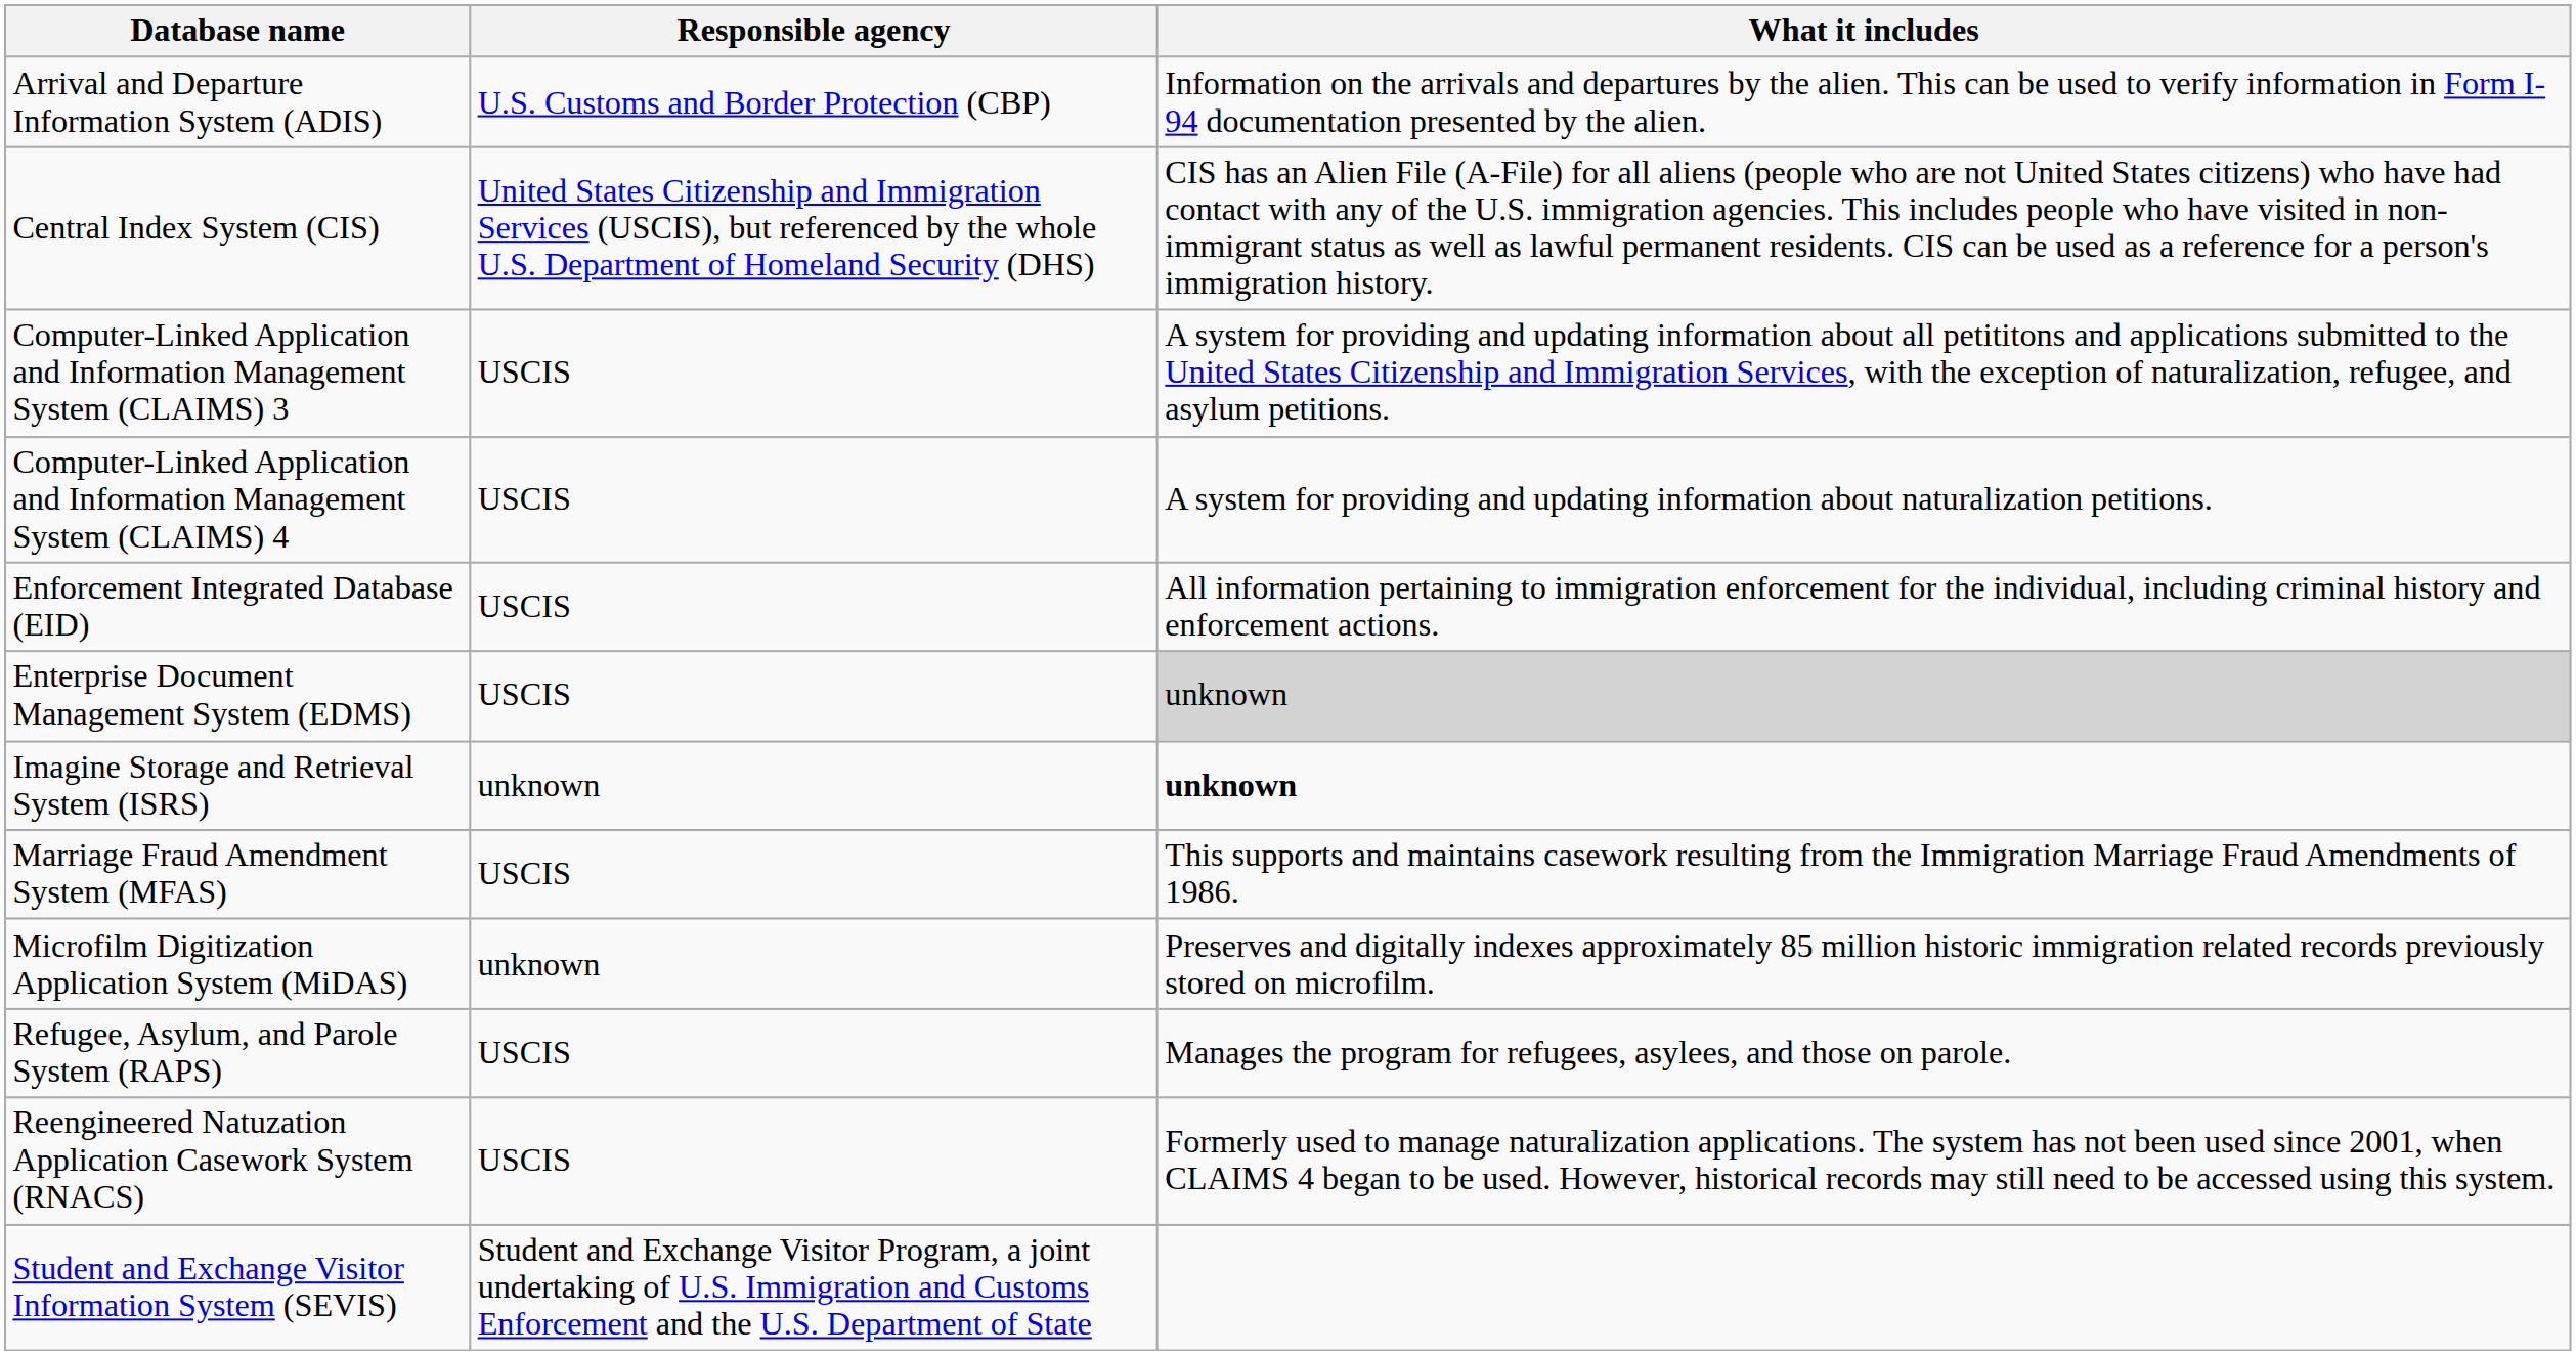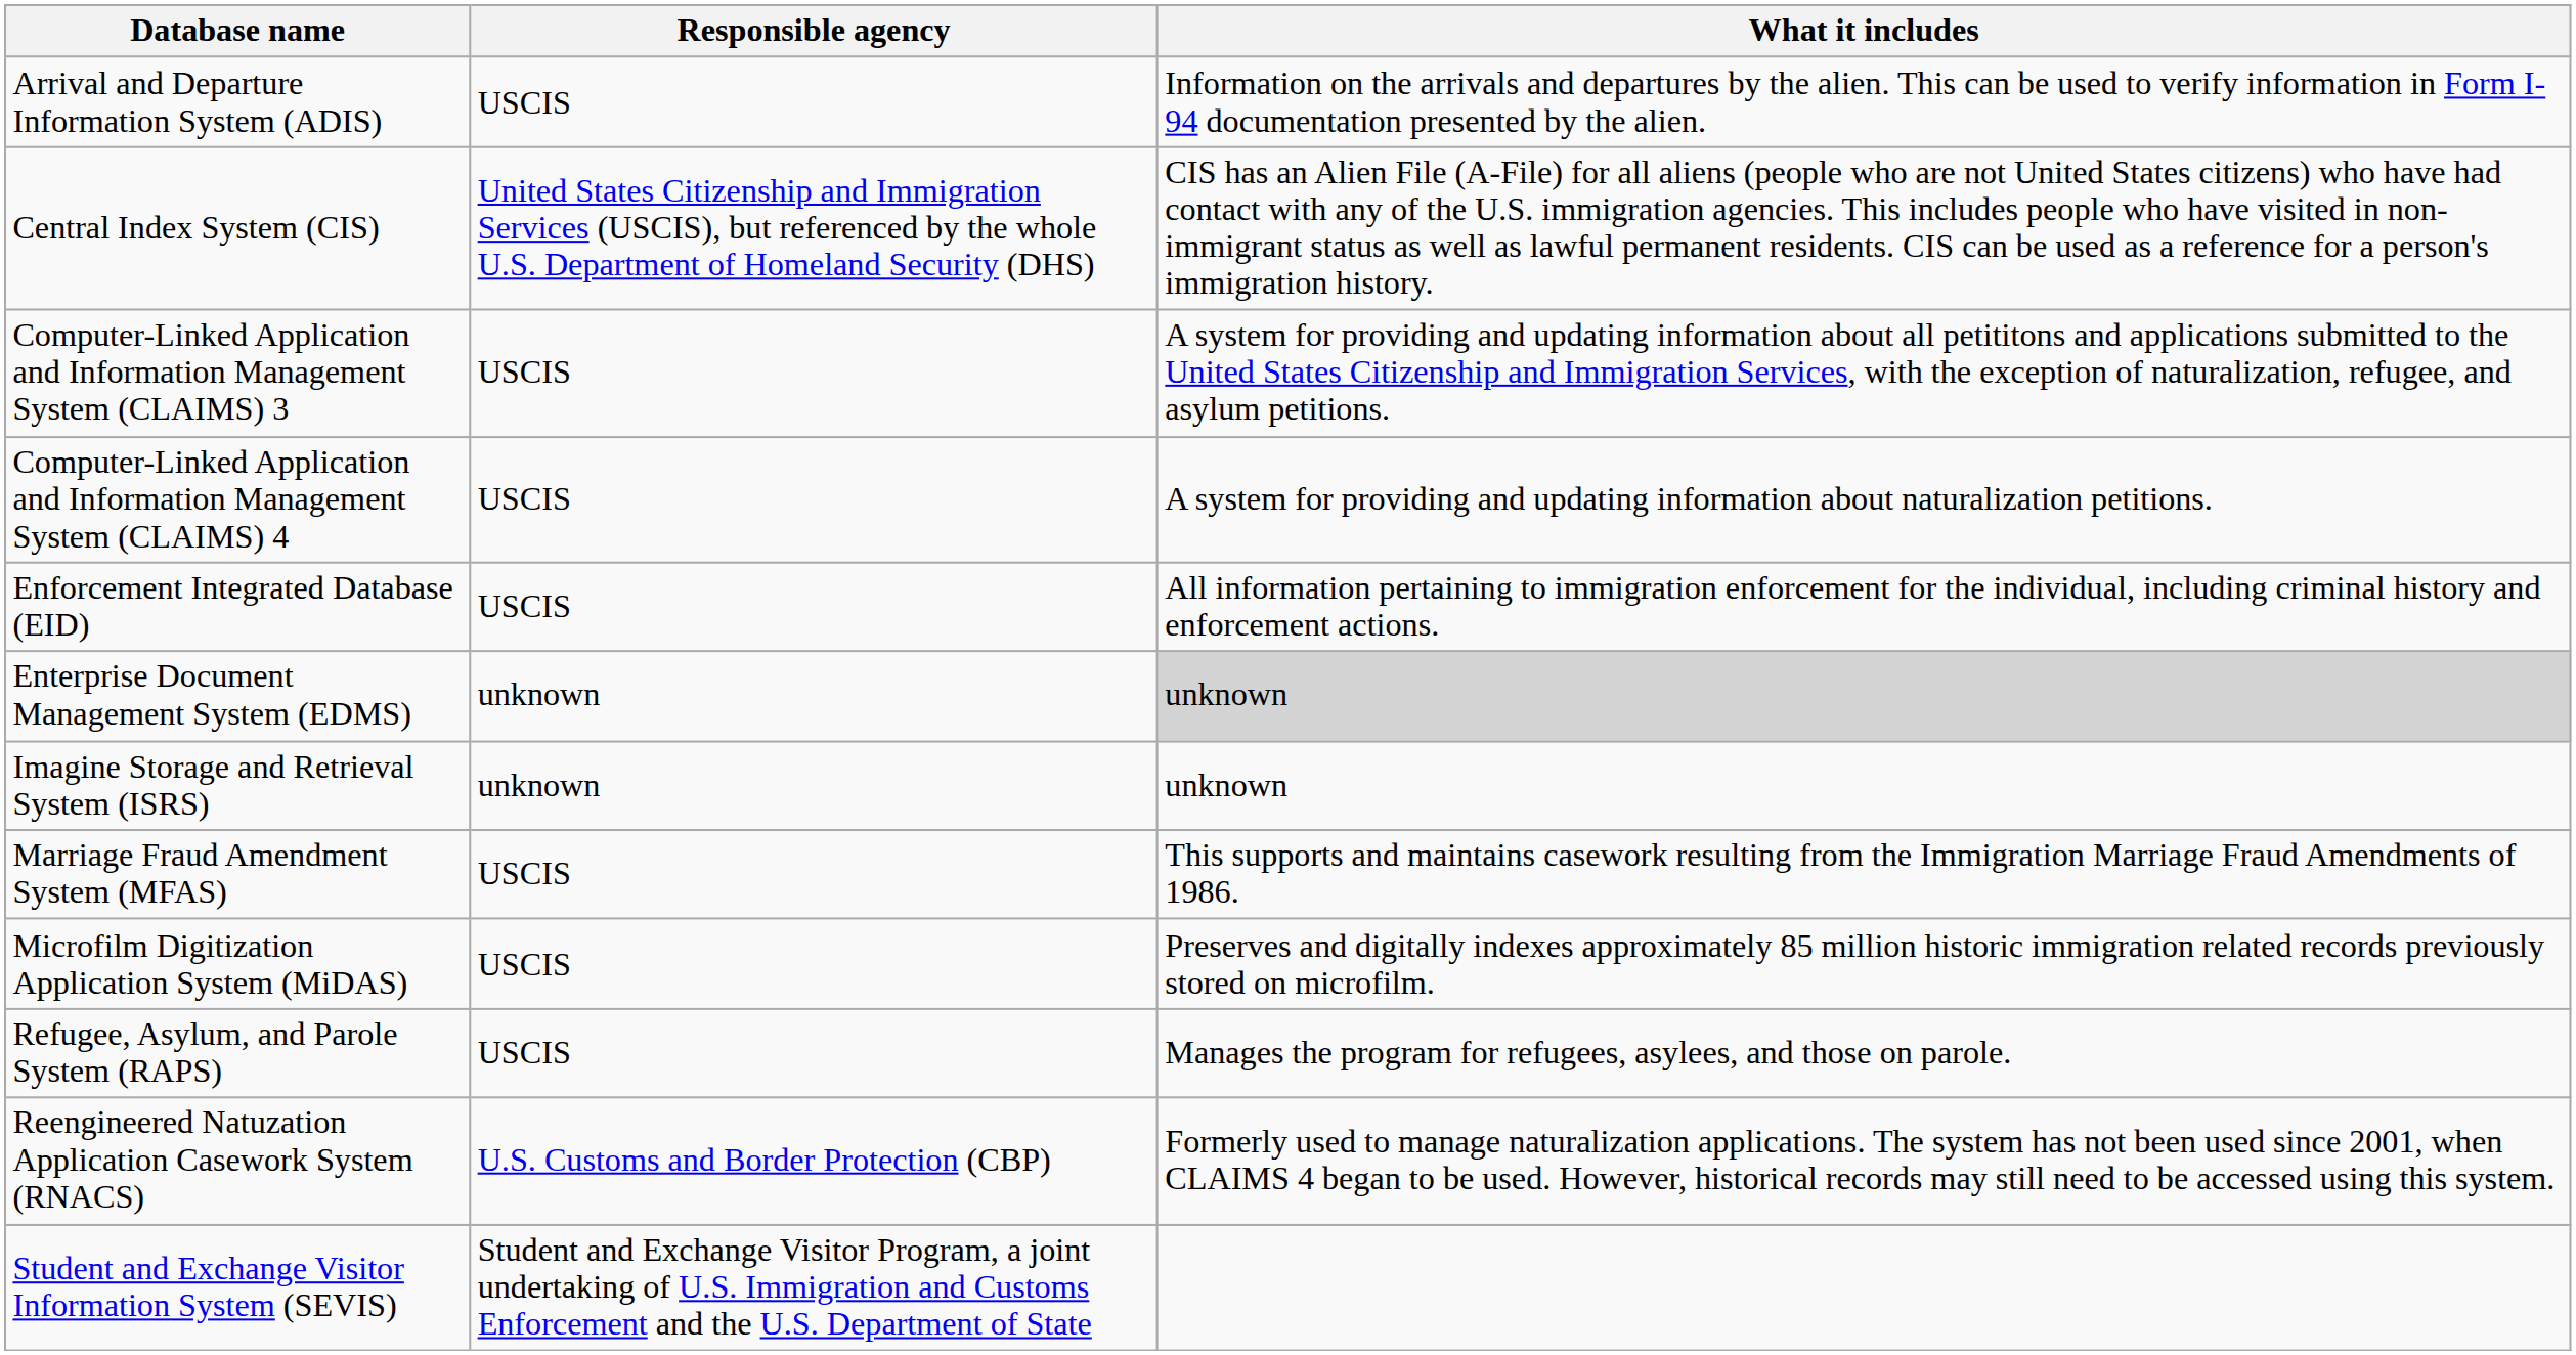Arrival and Departure Information System (ADIS) | Responsible agency: U.S. Customs and Border Protection (CBP) -> USCIS
Enterprise Document Management System (EDMS) | Responsible agency: USCIS -> unknown
Imagine Storage and Retrieval System (ISRS) | What it includes: bold -> normal
Microfilm Digitization Application System (MiDAS) | Responsible agency: unknown -> USCIS
Reengineered Natuzation Application Casework System (RNACS) | Responsible agency: USCIS -> U.S. Customs and Border Protection (CBP)
